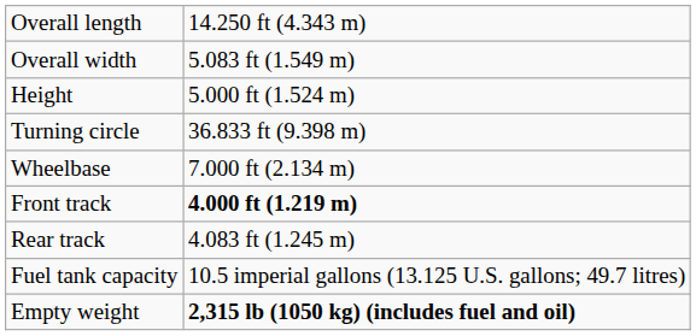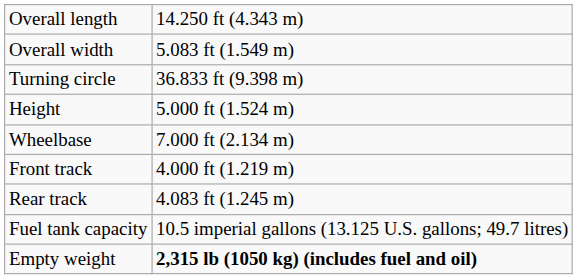rows swapped: Height <-> Turning circle
Front track | column 2: bold -> normal
